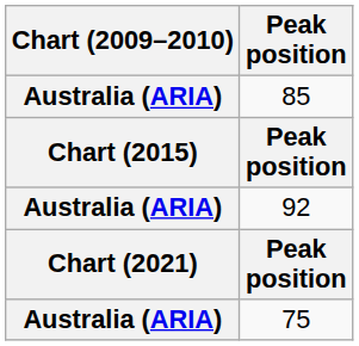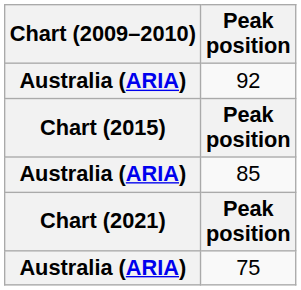rows swapped: 85 <-> 92
